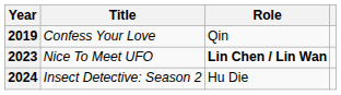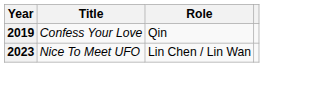2023 | Role: bold -> normal
- row: 2024 | Insect Detective: Season 2 | Hu Die
